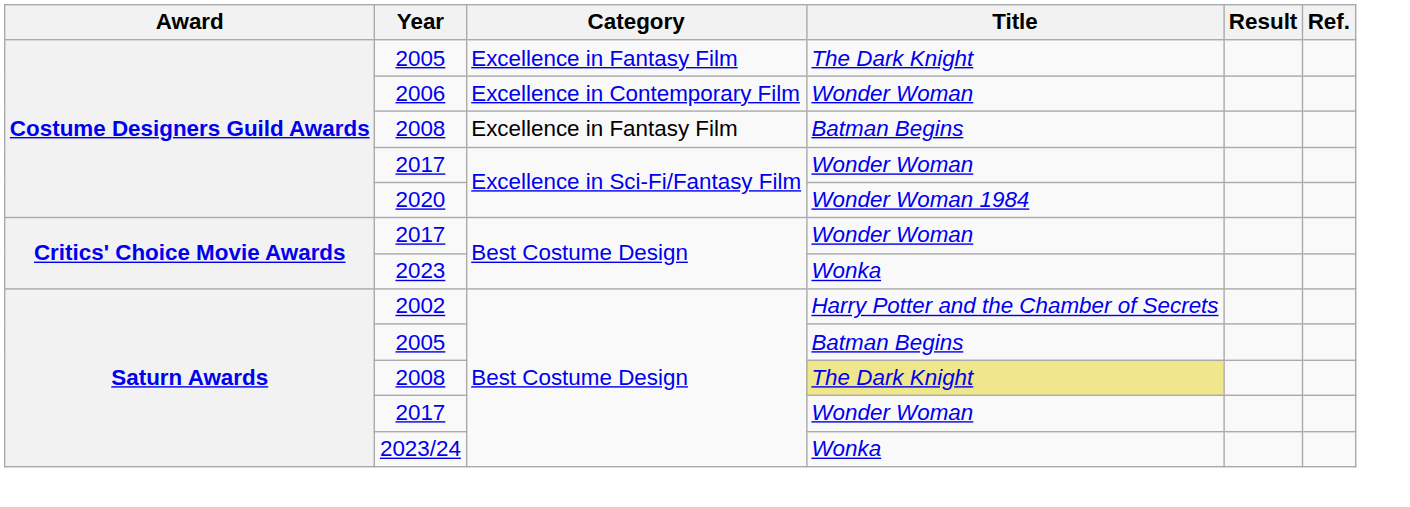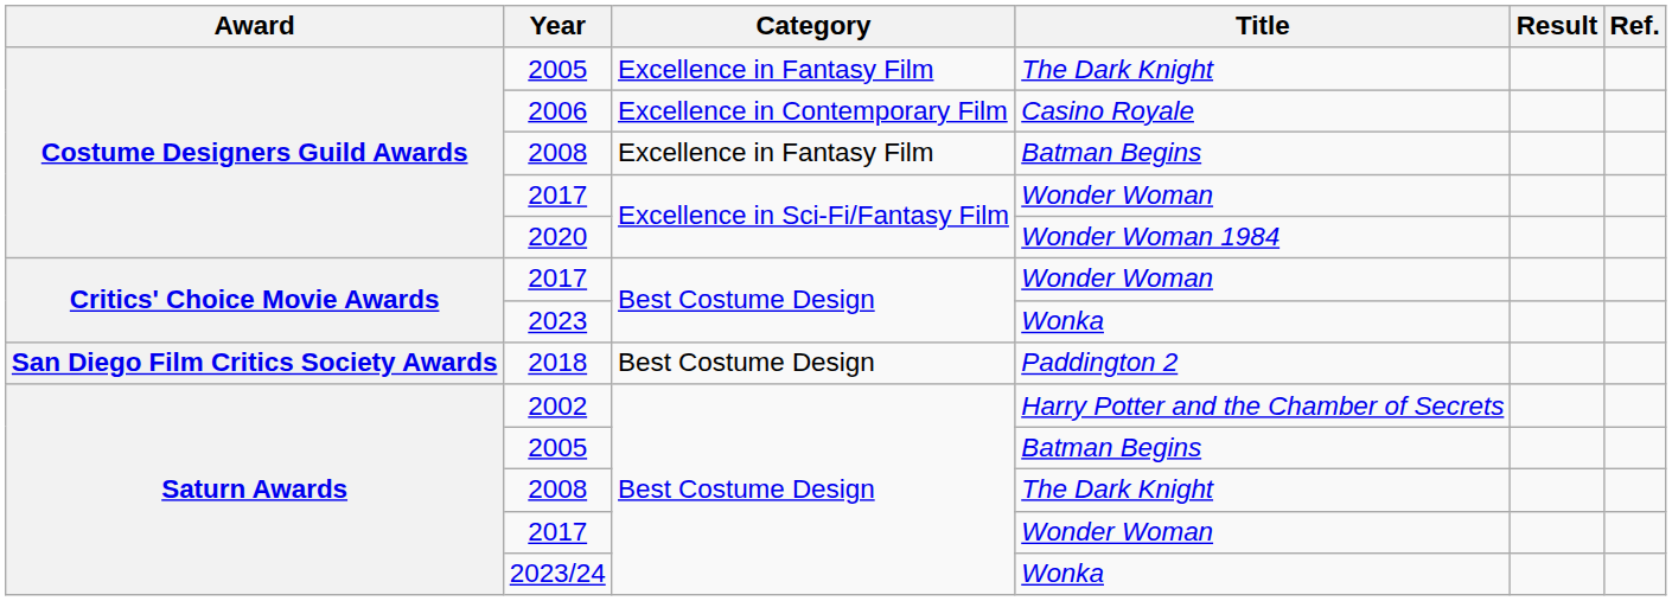2006 | Title: Wonder Woman -> Casino Royale
+ row: San Diego Film Critics Society Awards | 2018 | Best Costume Design | Paddington 2
Saturn Awards / 2008 | Title: khaki background -> no background
